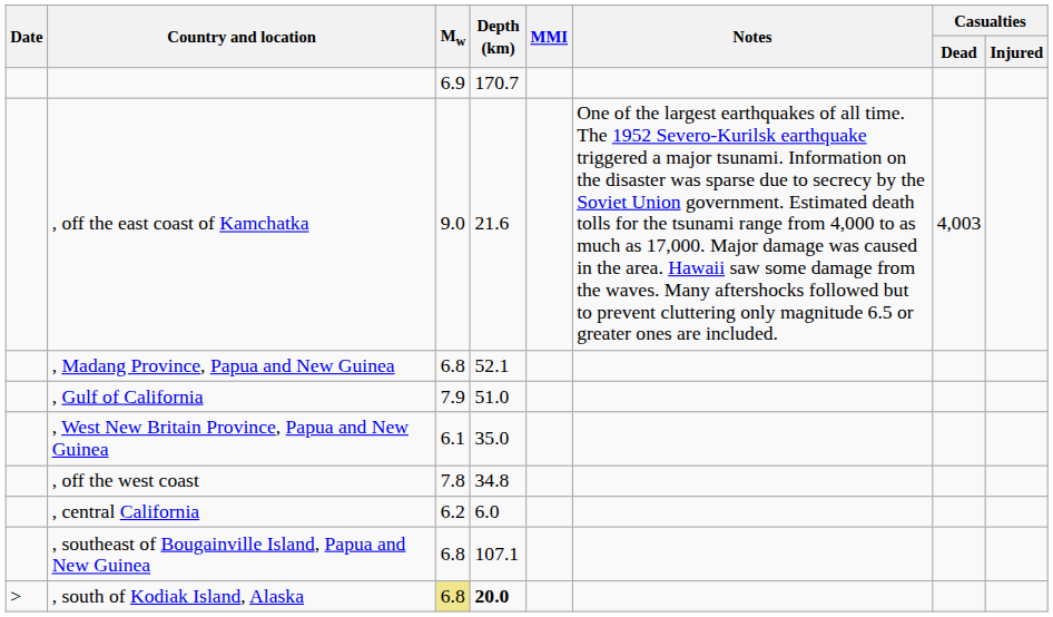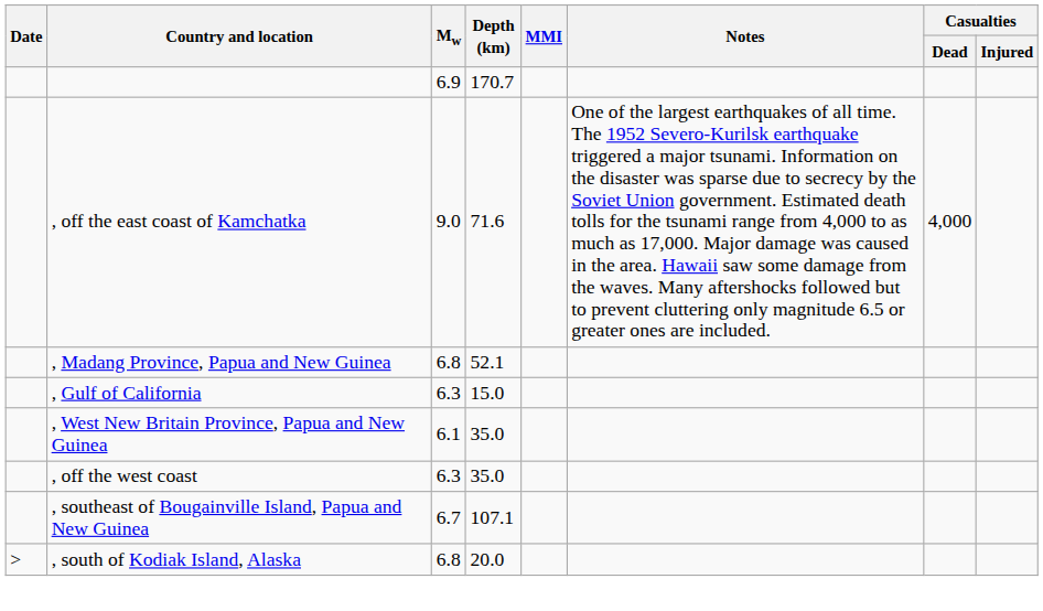, off the east coast of Kamchatka | Depth (km): 21.6 -> 71.6
, off the east coast of Kamchatka | Casualties / Dead: 4,003 -> 4,000
, Gulf of California | Mw: 7.9 -> 6.3
, Gulf of California | Depth (km): 51.0 -> 15.0
, off the west coast | Mw: 7.8 -> 6.3
, off the west coast | Depth (km): 34.8 -> 35.0
- row: , central California | 6.2 | 6.0
, southeast of Bougainville Island, Papua and New Guinea | Mw: 6.8 -> 6.7
, south of Kodiak Island, Alaska | Mw: khaki background -> no background
, south of Kodiak Island, Alaska | Depth (km): bold -> normal
